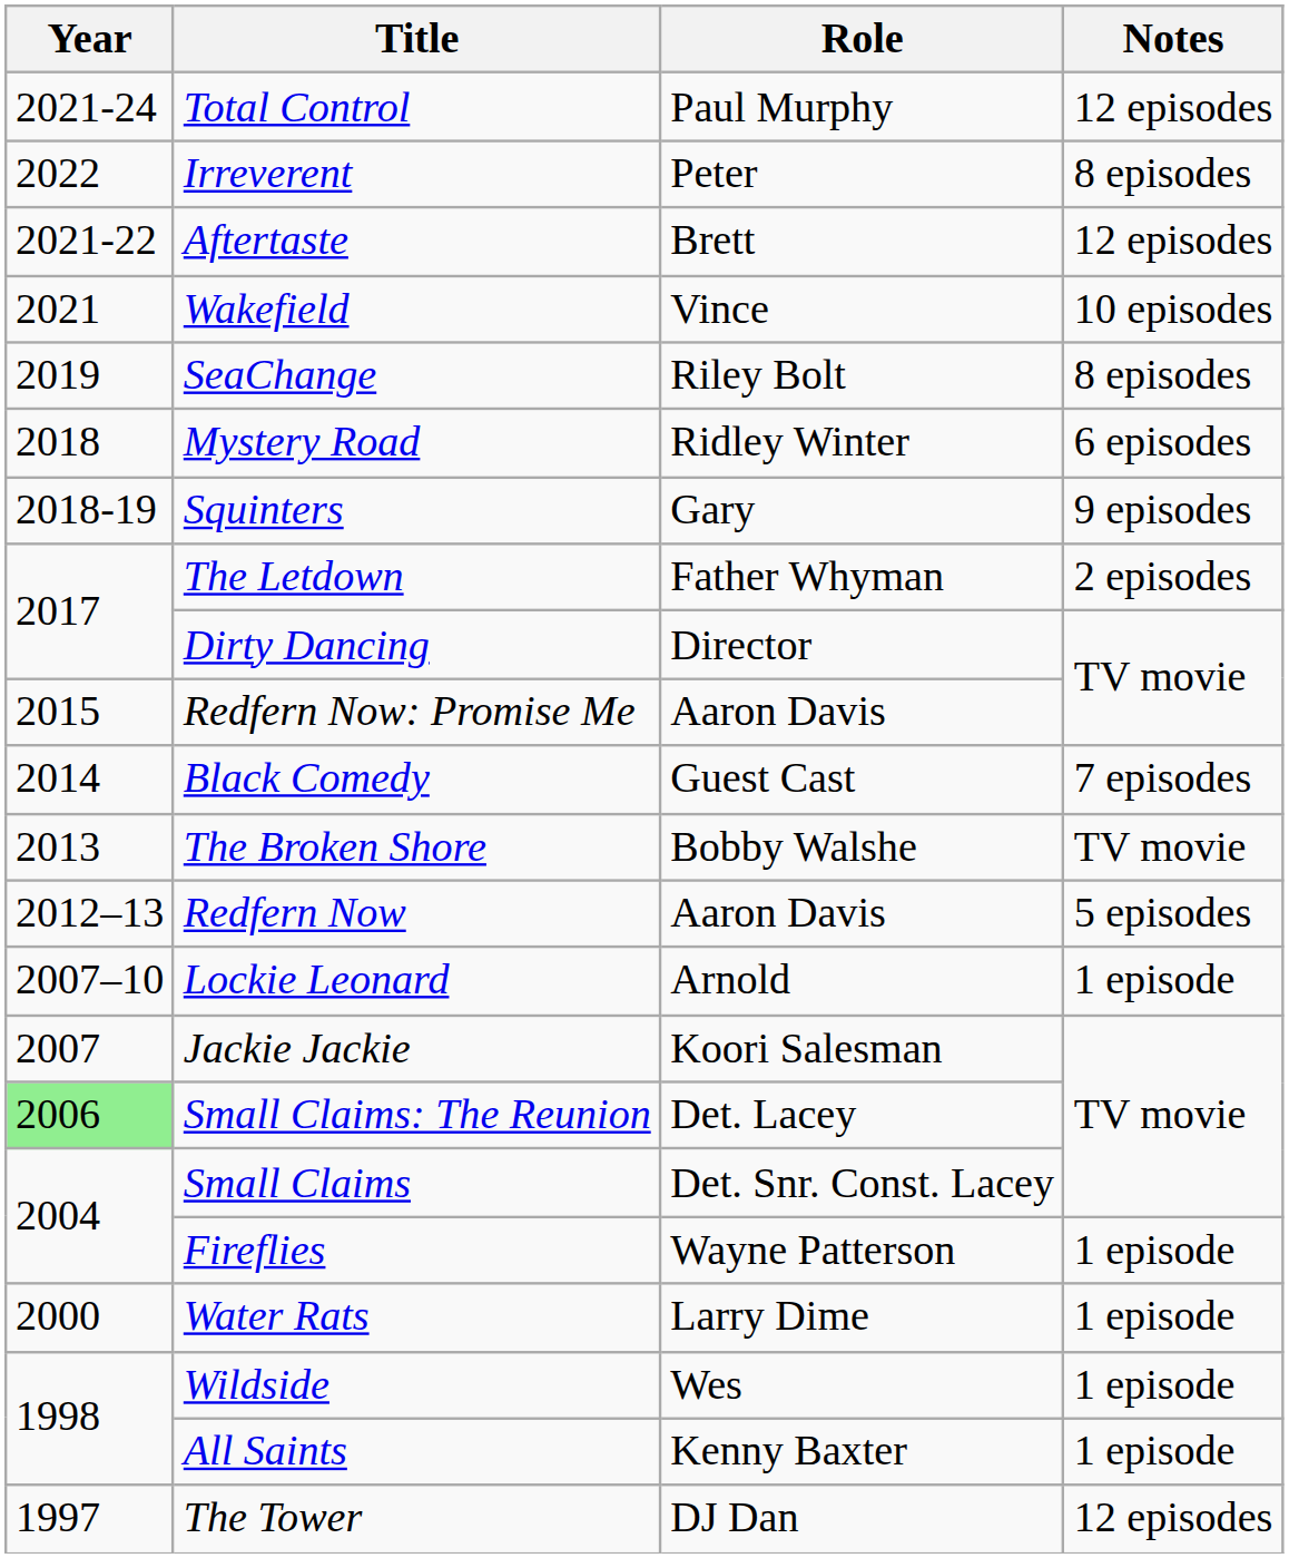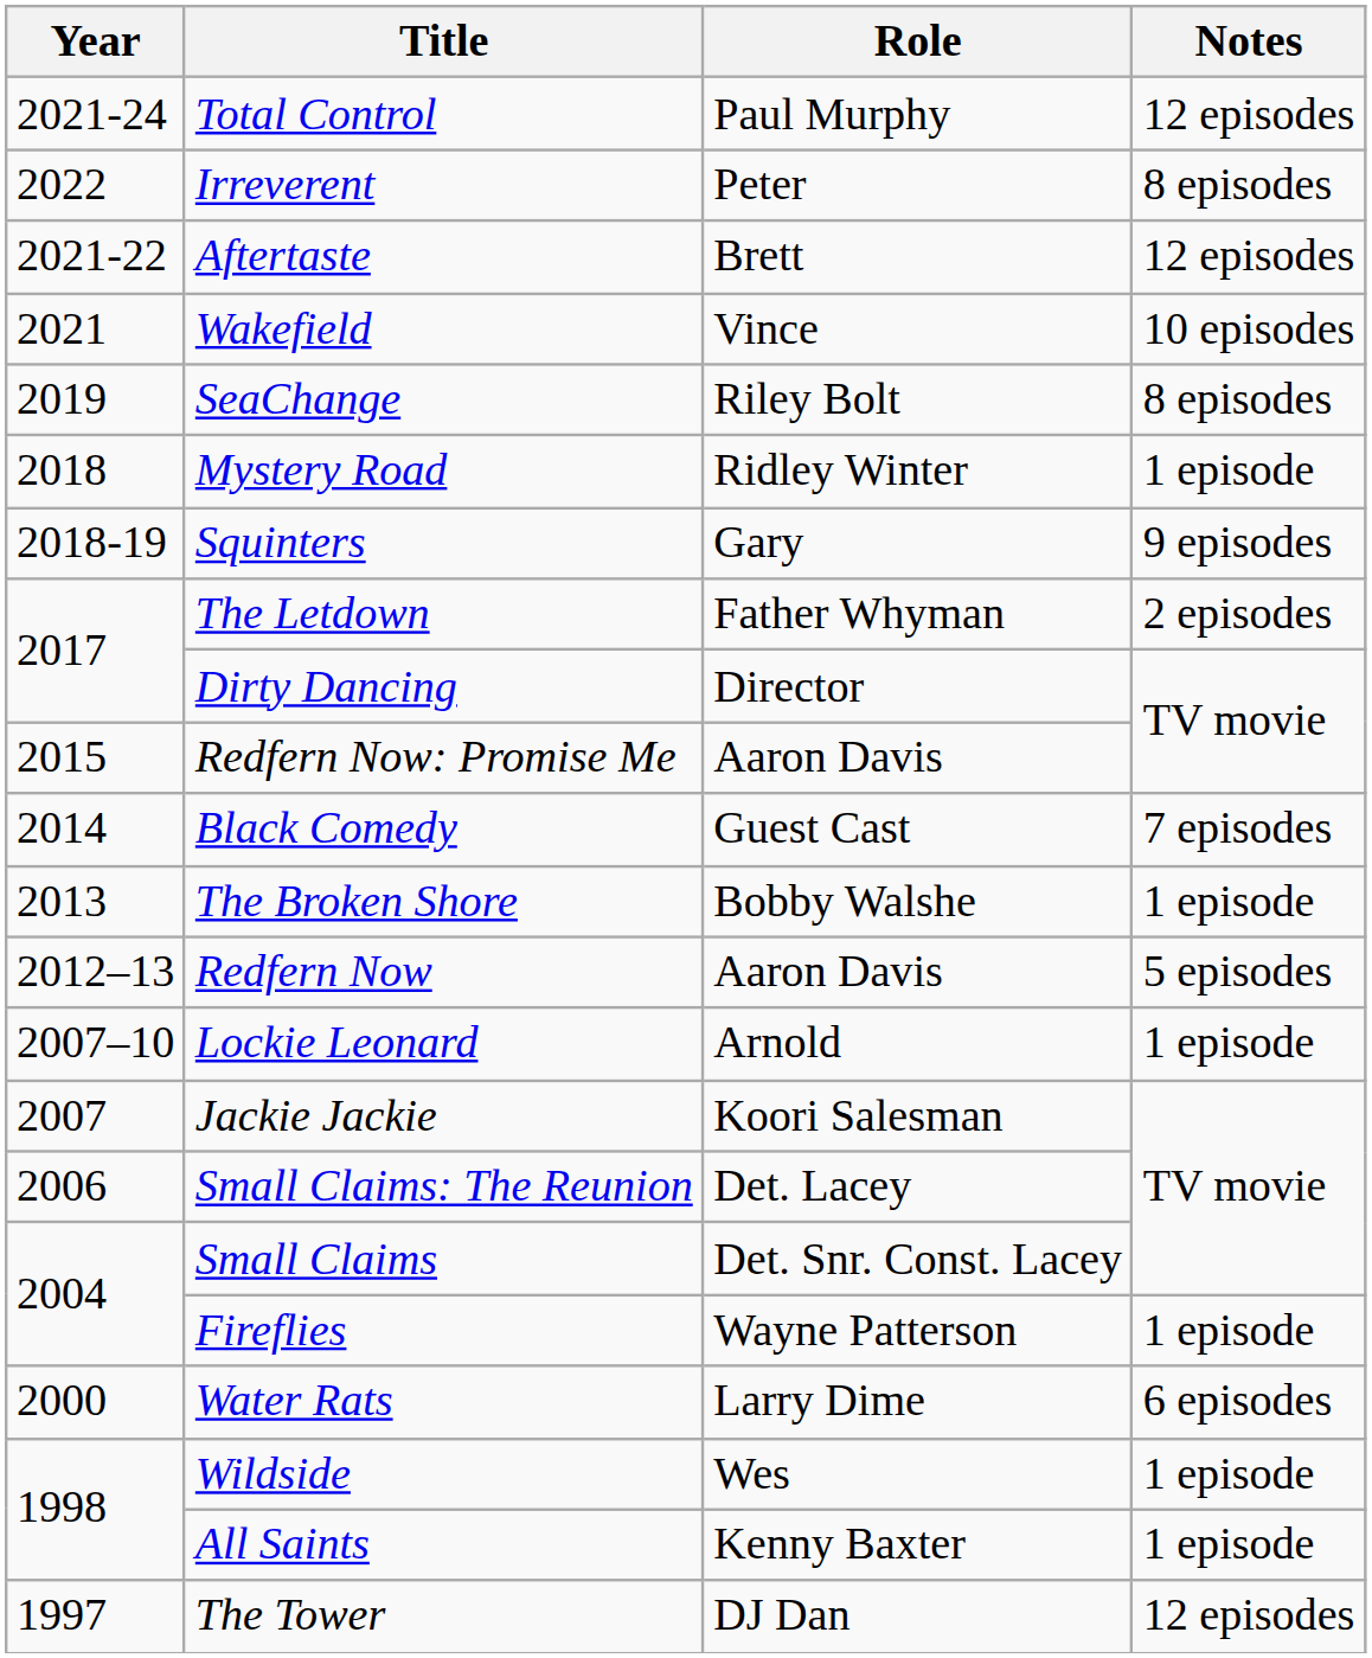Mystery Road | Notes: 6 episodes -> 1 episode
The Broken Shore | Notes: TV movie -> 1 episode
Small Claims: The Reunion | Year: lightgreen background -> no background
Water Rats | Notes: 1 episode -> 6 episodes
